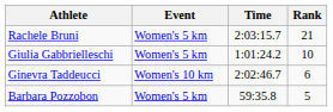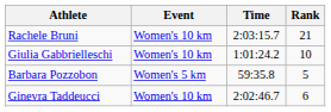Rachele Bruni | Event: Women's 5 km -> Women's 10 km
Giulia Gabbrielleschi | Event: Women's 5 km -> Women's 10 km
rows swapped: Barbara Pozzobon <-> Ginevra Taddeucci
